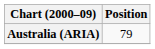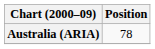Australia (ARIA) | Position: 79 -> 78
